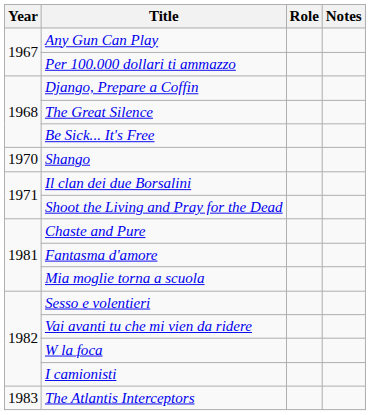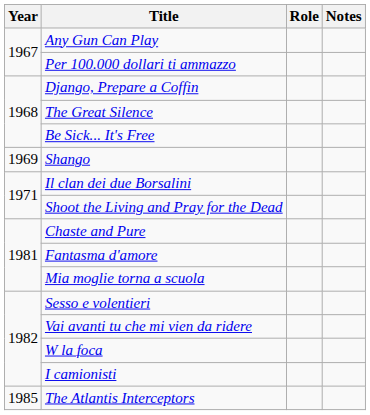Shango | Year: 1970 -> 1969
The Atlantis Interceptors | Year: 1983 -> 1985
